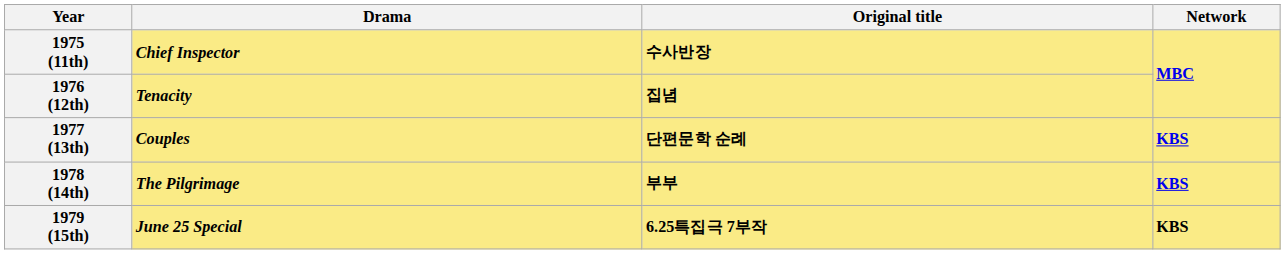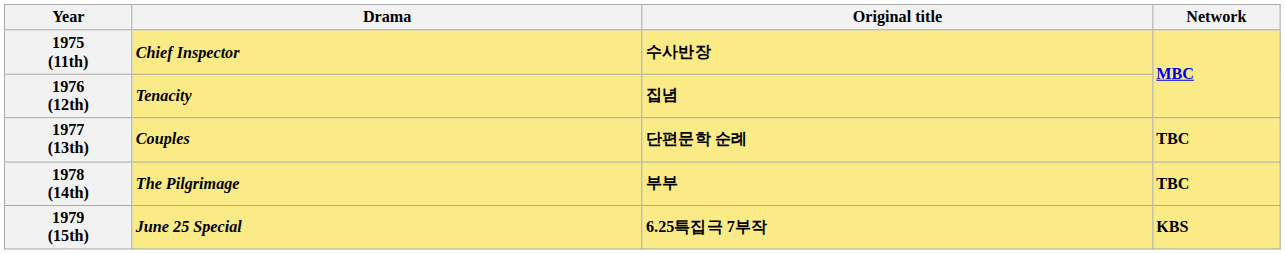1977 (13th) | Network: KBS -> TBC
1978 (14th) | Network: KBS -> TBC
